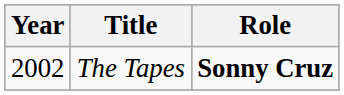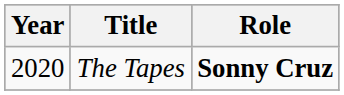The Tapes | Year: 2002 -> 2020
